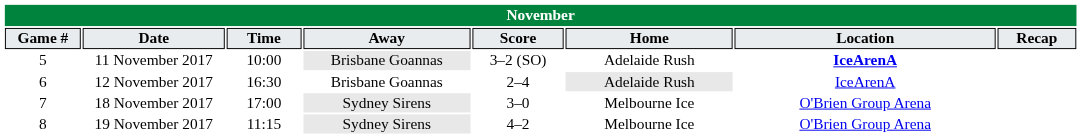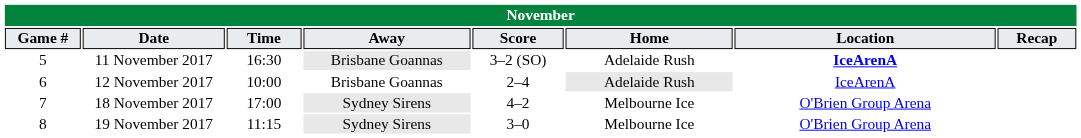11 November 2017 | Time: 10:00 -> 16:30
12 November 2017 | Time: 16:30 -> 10:00
18 November 2017 | Score: 3–0 -> 4–2
19 November 2017 | Score: 4–2 -> 3–0
